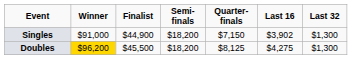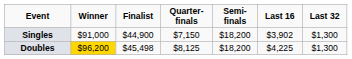columns swapped: Semi-finals <-> Quarter-finals
Doubles | Finalist: $45,500 -> $45,498
Doubles | Last 16: $4,275 -> $4,225
